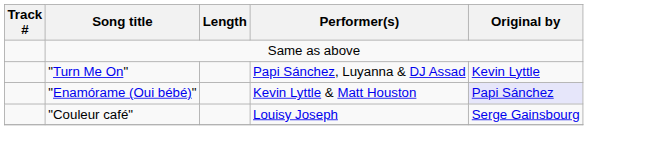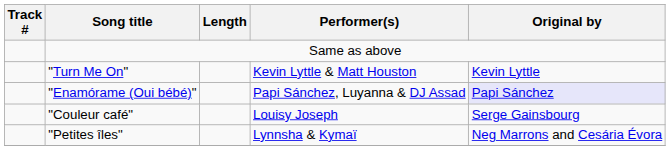"Turn Me On" | Performer(s): Papi Sánchez, Luyanna & DJ Assad -> Kevin Lyttle & Matt Houston
"Enamórame (Oui bébé)" | Performer(s): Kevin Lyttle & Matt Houston -> Papi Sánchez, Luyanna & DJ Assad
+ row: "Petites îles" | Lynnsha & Kymaï | Neg Marrons and Cesária Évora
